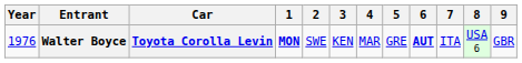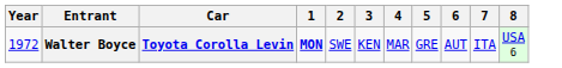- column: 9 | GBR
Walter Boyce | Year: 1976 -> 1972
Walter Boyce | 6: bold -> normal
